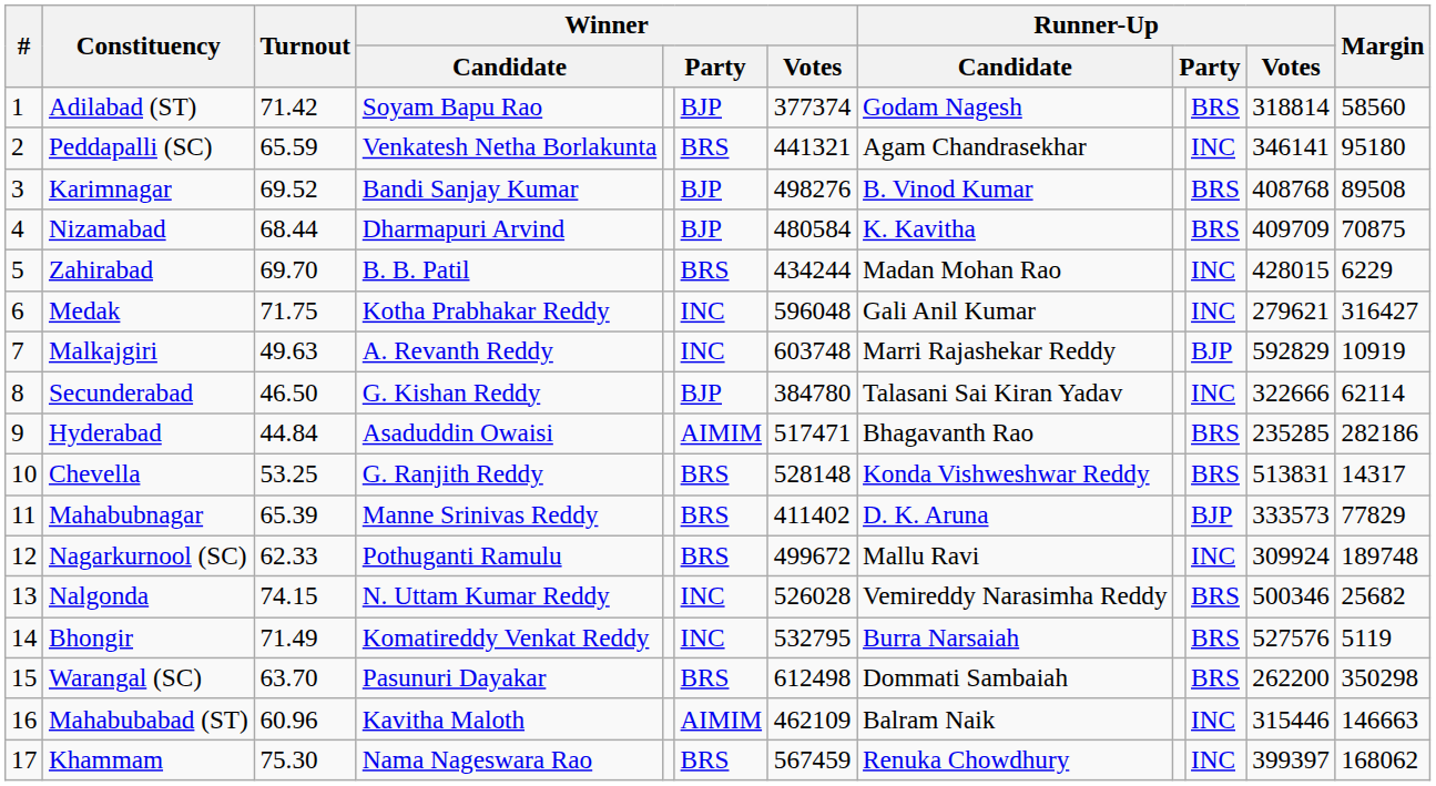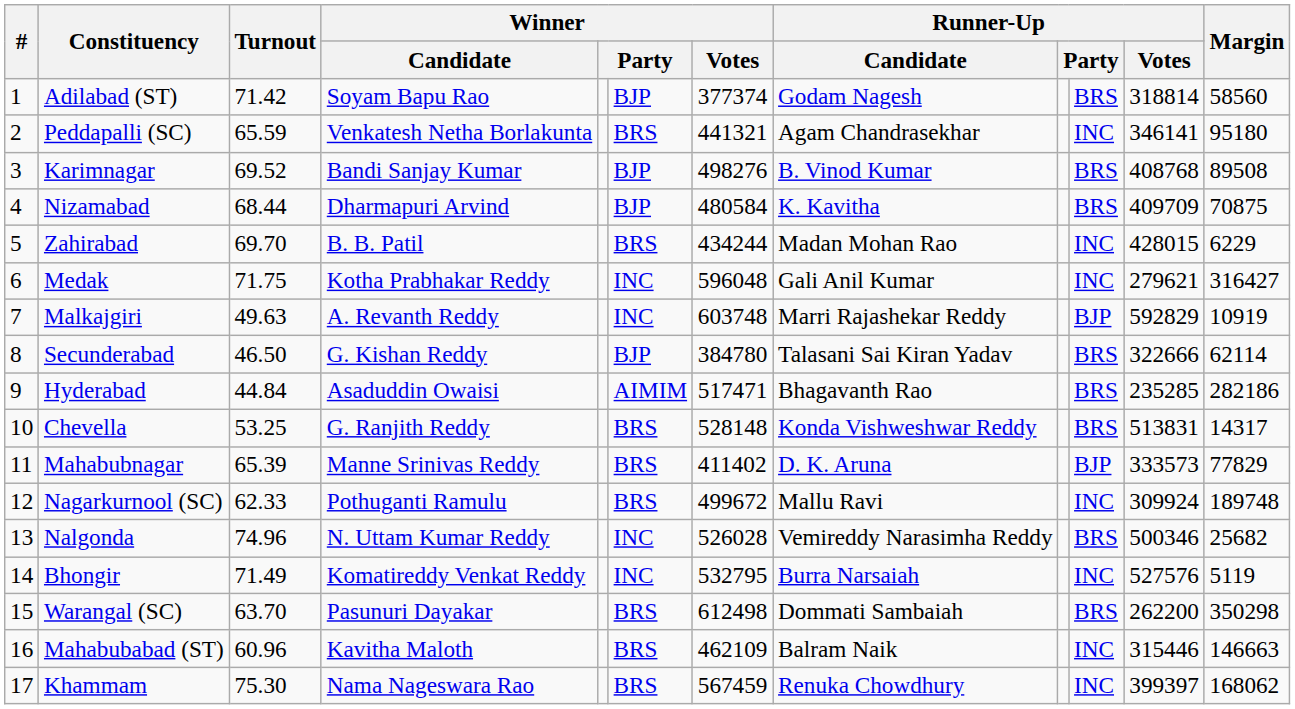Secunderabad | column 10: INC -> BRS
Nalgonda | Turnout: 74.15 -> 74.96
Bhongir | column 10: BRS -> INC
Mahabubabad (ST) | column 6: AIMIM -> BRS
